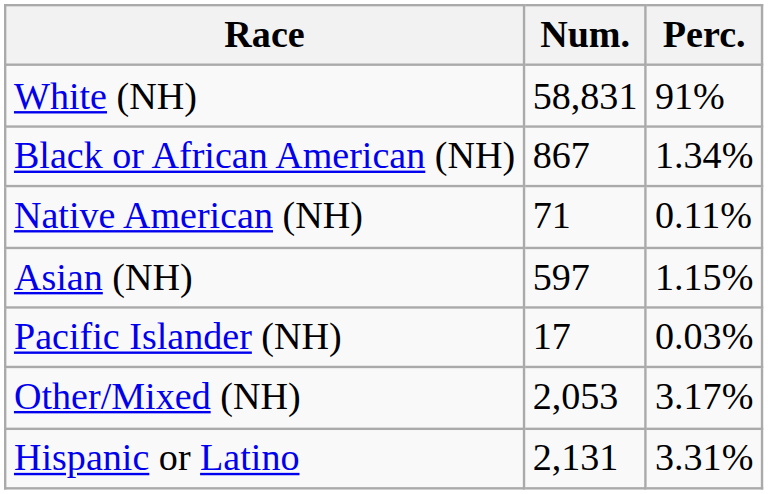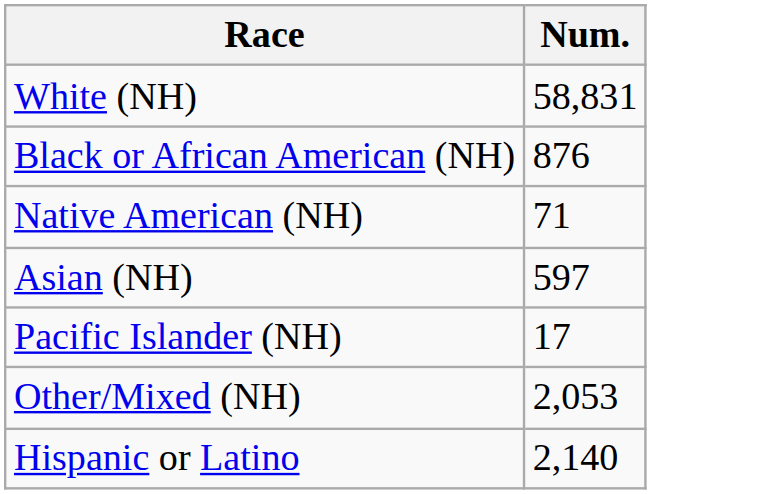- column: Perc. | 91% | 1.34% | 0.11% | 1.15% | 0.03% | 3.17% | 3.31%
Black or African American (NH) | Num.: 867 -> 876
Hispanic or Latino | Num.: 2,131 -> 2,140
